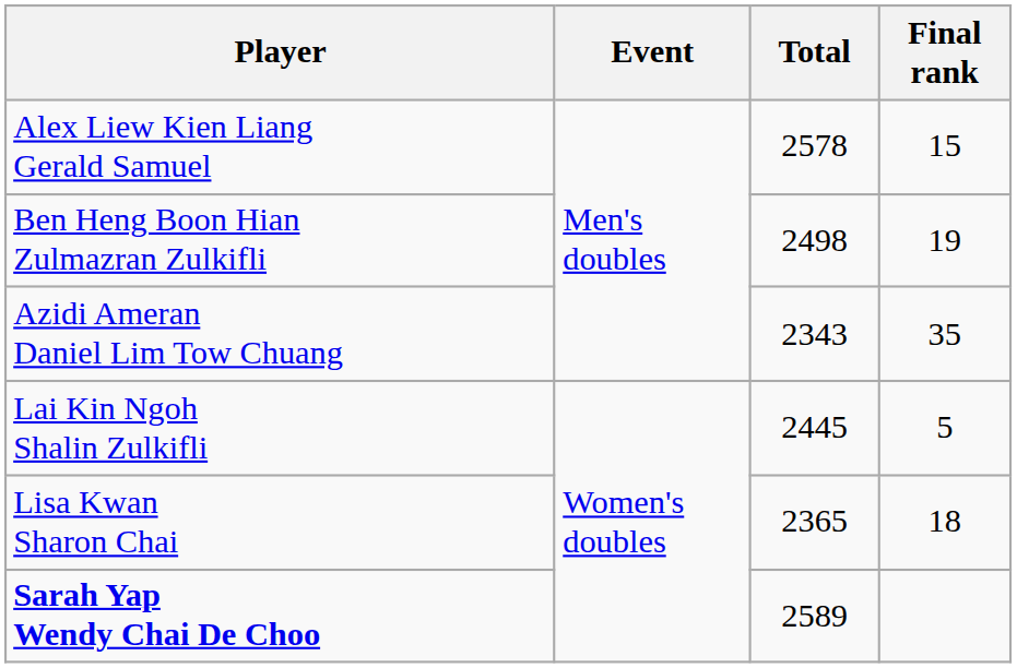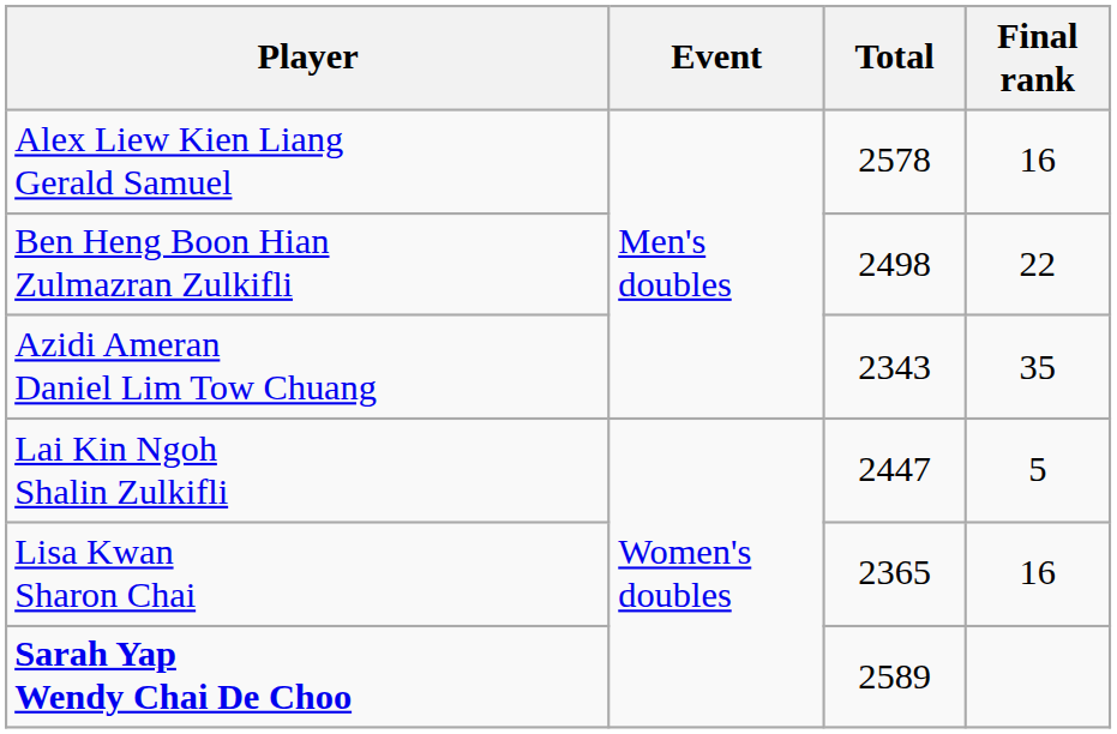Alex Liew Kien Liang Gerald Samuel | Final rank: 15 -> 16
Ben Heng Boon Hian Zulmazran Zulkifli | Final rank: 19 -> 22
Lai Kin Ngoh Shalin Zulkifli | Total: 2445 -> 2447
Lisa Kwan Sharon Chai | Final rank: 18 -> 16
